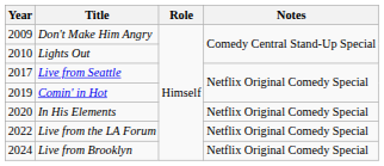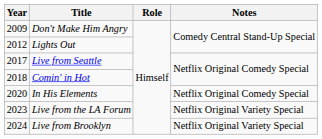Lights Out | Year: 2010 -> 2012
Comin' in Hot | Year: 2019 -> 2018
Live from the LA Forum | Year: 2022 -> 2023
Live from the LA Forum | Notes: Netflix Original Comedy Special -> Netflix Original Variety Special
Live from Brooklyn | Notes: Netflix Original Comedy Special -> Netflix Original Variety Special
